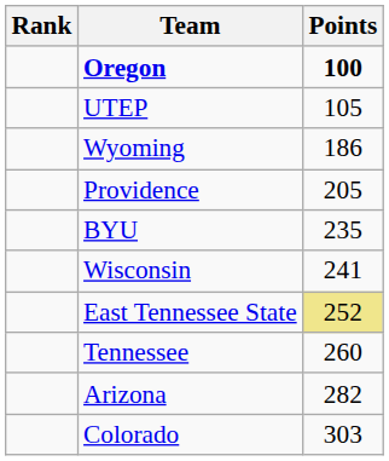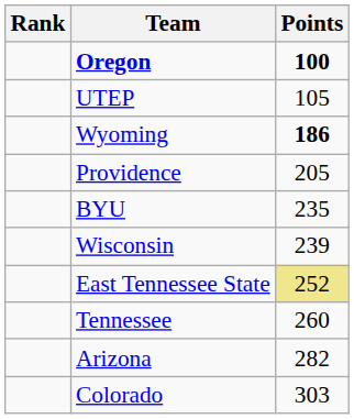Wyoming | Points: normal -> bold
Wisconsin | Points: 241 -> 239
